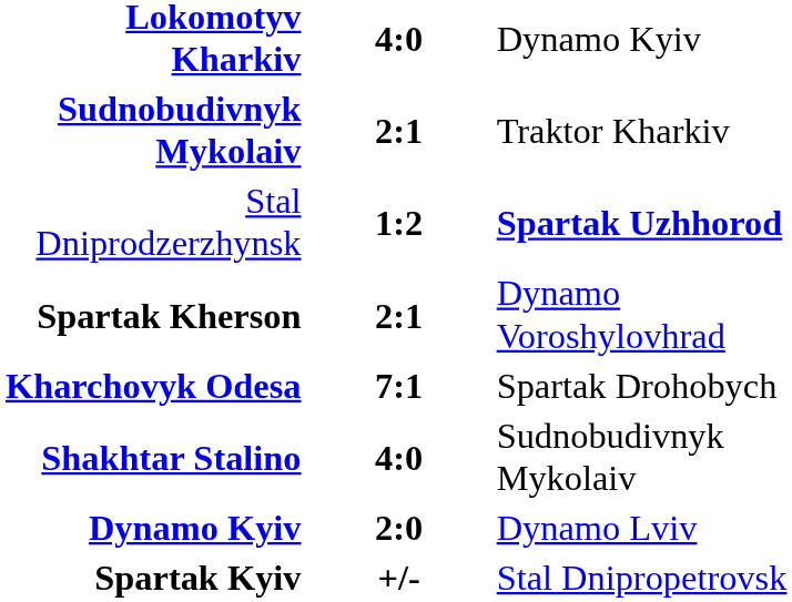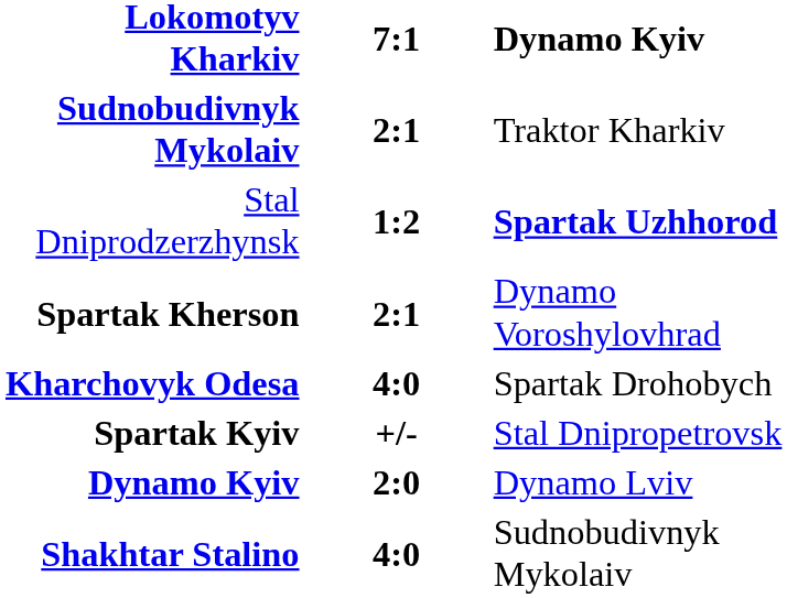Lokomotyv Kharkiv | column 2: 4:0 -> 7:1
Lokomotyv Kharkiv | column 3: normal -> bold
Kharchovyk Odesa | column 2: 7:1 -> 4:0
rows swapped: Shakhtar Stalino <-> Spartak Kyiv
